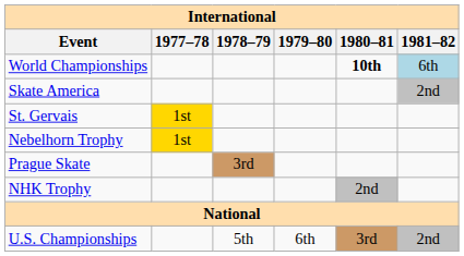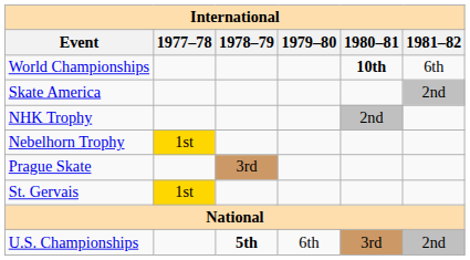World Championships | 1981–82: lightblue background -> no background
rows swapped: NHK Trophy <-> St. Gervais
U.S. Championships | 1978–79: normal -> bold
